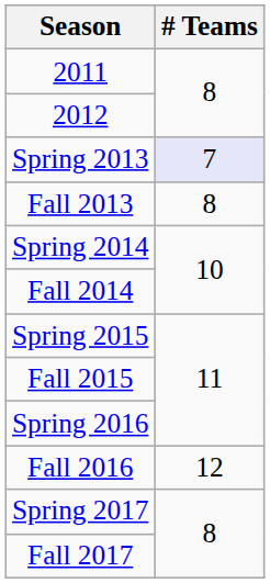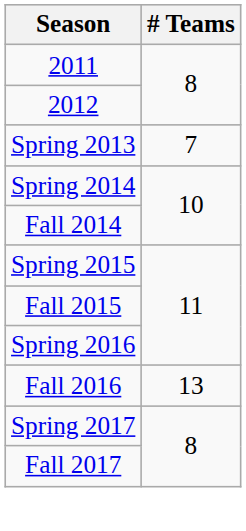Spring 2013 | # Teams: lavender background -> no background
- row: Fall 2013 | 8
Fall 2016 | # Teams: 12 -> 13
